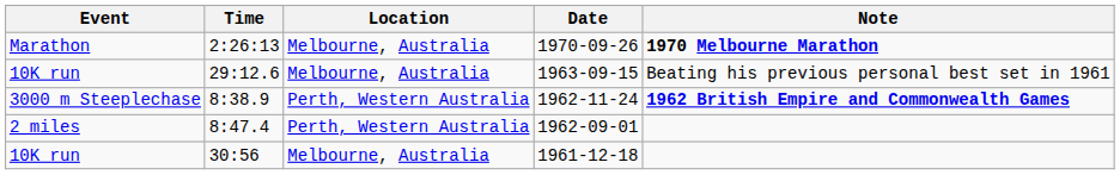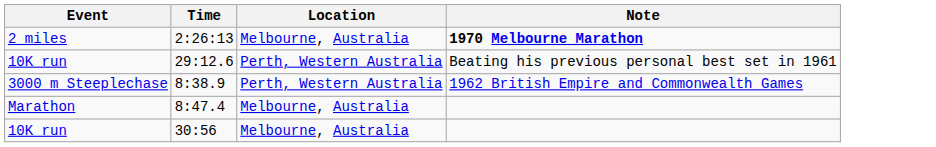- column: Date | 1970-09-26 | 1963-09-15 | 1962-11-24 | 1962-09-01 | 1961-12-18
2:26:13 | Event: Marathon -> 2 miles
29:12.6 | Location: Melbourne, Australia -> Perth, Western Australia
8:38.9 | Note: bold -> normal
8:47.4 | Event: 2 miles -> Marathon
8:47.4 | Location: Perth, Western Australia -> Melbourne, Australia
